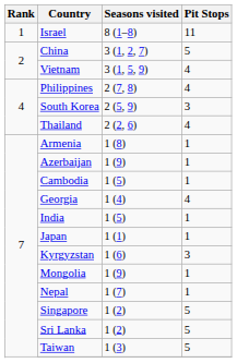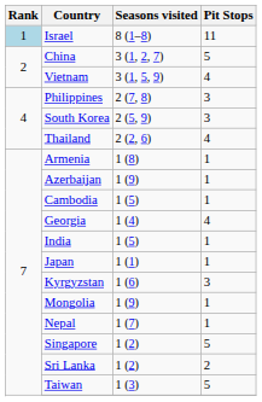Israel | Rank: no background -> lightblue background
Philippines | Pit Stops: 4 -> 3
Sri Lanka | Pit Stops: 5 -> 2
